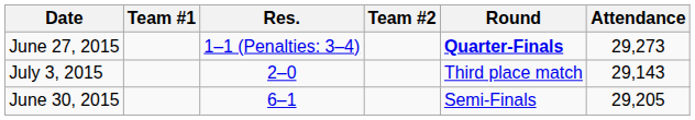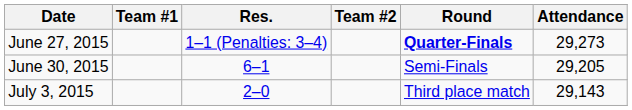rows swapped: June 30, 2015 <-> July 3, 2015
